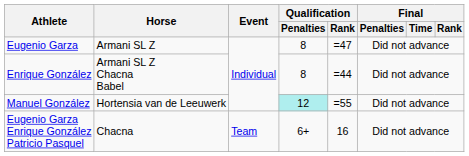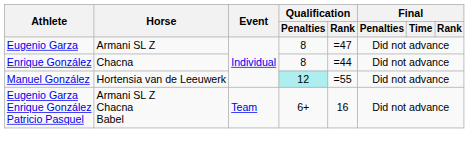Enrique González | Horse: Armani SL Z Chacna Babel -> Chacna
Eugenio Garza Enrique González Patricio Pasquel | Horse: Chacna -> Armani SL Z Chacna Babel
